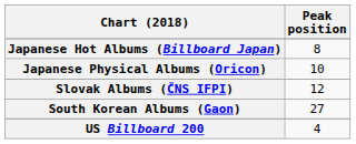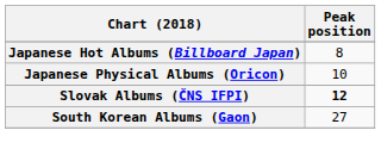Slovak Albums (ČNS IFPI) | Peak position: normal -> bold
- row: US Billboard 200 | 4
